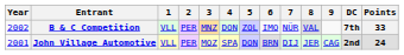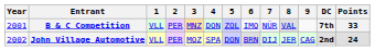B & C Competition | Year: 2002 -> 2001
John Village Automotive | Year: 2001 -> 2002
